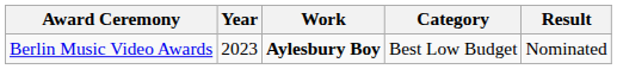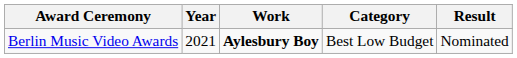Berlin Music Video Awards | Year: 2023 -> 2021
